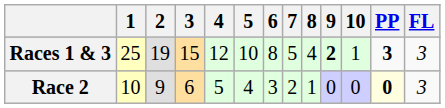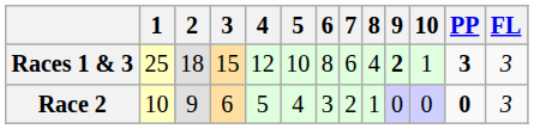Races 1 & 3 | 2: 19 -> 18
Races 1 & 3 | 7: 5 -> 6
Race 2 | PP: lightyellow background -> no background
